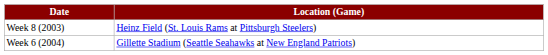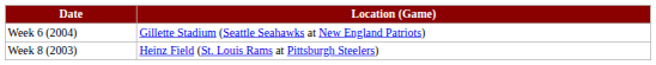rows swapped: Week 8 (2003) <-> Week 6 (2004)
